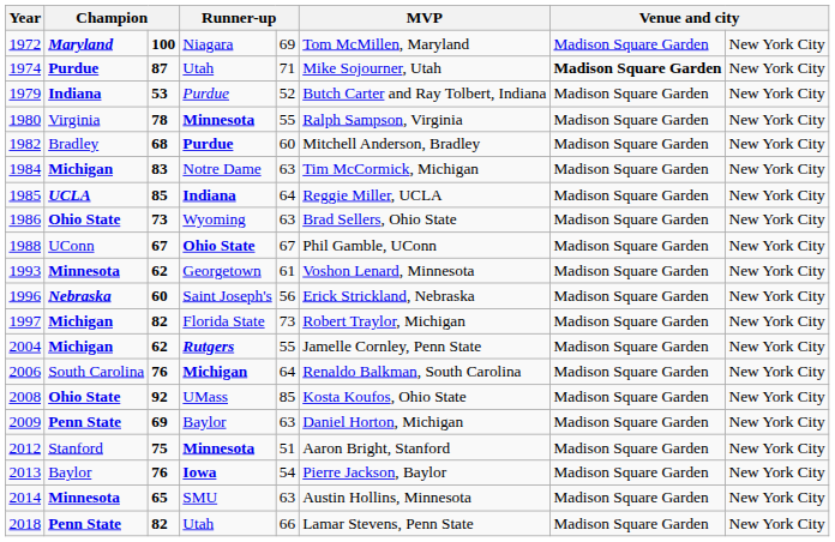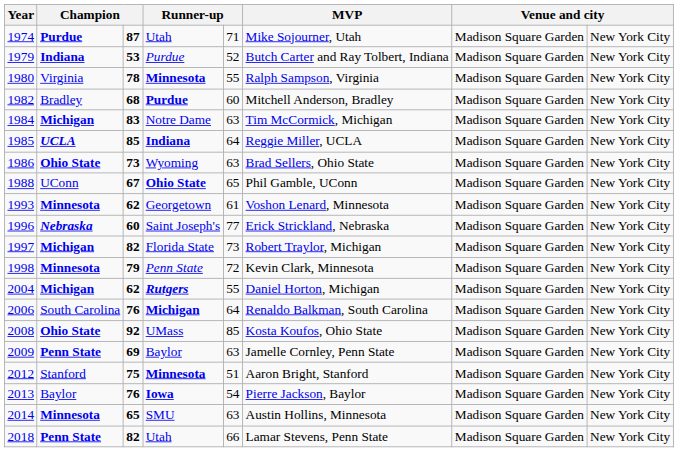- row: 1972 | Maryland | 100 | Niagara | 69 | Tom McMillen, Maryland | Madison Square Garden | New York City
1974 | column 7: bold -> normal
1988 | column 5: 67 -> 65
1996 | column 5: 56 -> 77
+ row: 1998 | Minnesota | 79 | Penn State | 72 | Kevin Clark, Minnesota | Madison Square Garden | New York City
2004 | MVP: Jamelle Cornley, Penn State -> Daniel Horton, Michigan
2009 | MVP: Daniel Horton, Michigan -> Jamelle Cornley, Penn State
